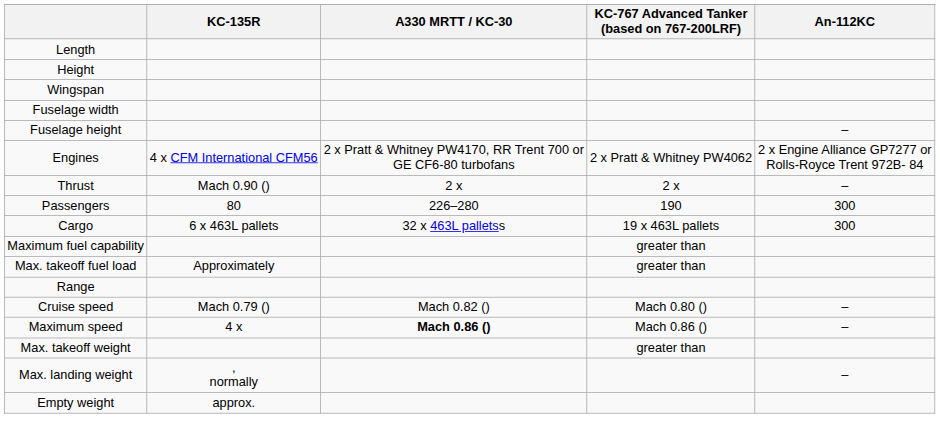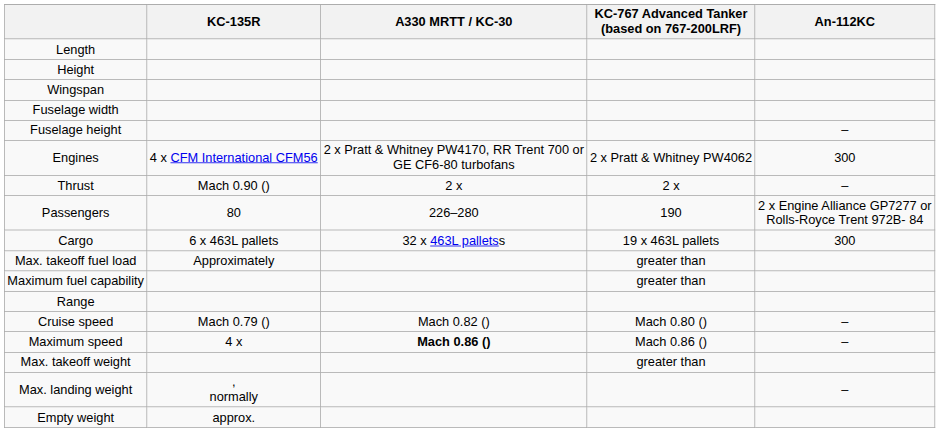Engines | An-112KC: 2 x Engine Alliance GP7277 or Rolls-Royce Trent 972B- 84 -> 300
Passengers | An-112KC: 300 -> 2 x Engine Alliance GP7277 or Rolls-Royce Trent 972B- 84
rows swapped: Maximum fuel capability <-> Max. takeoff fuel load
